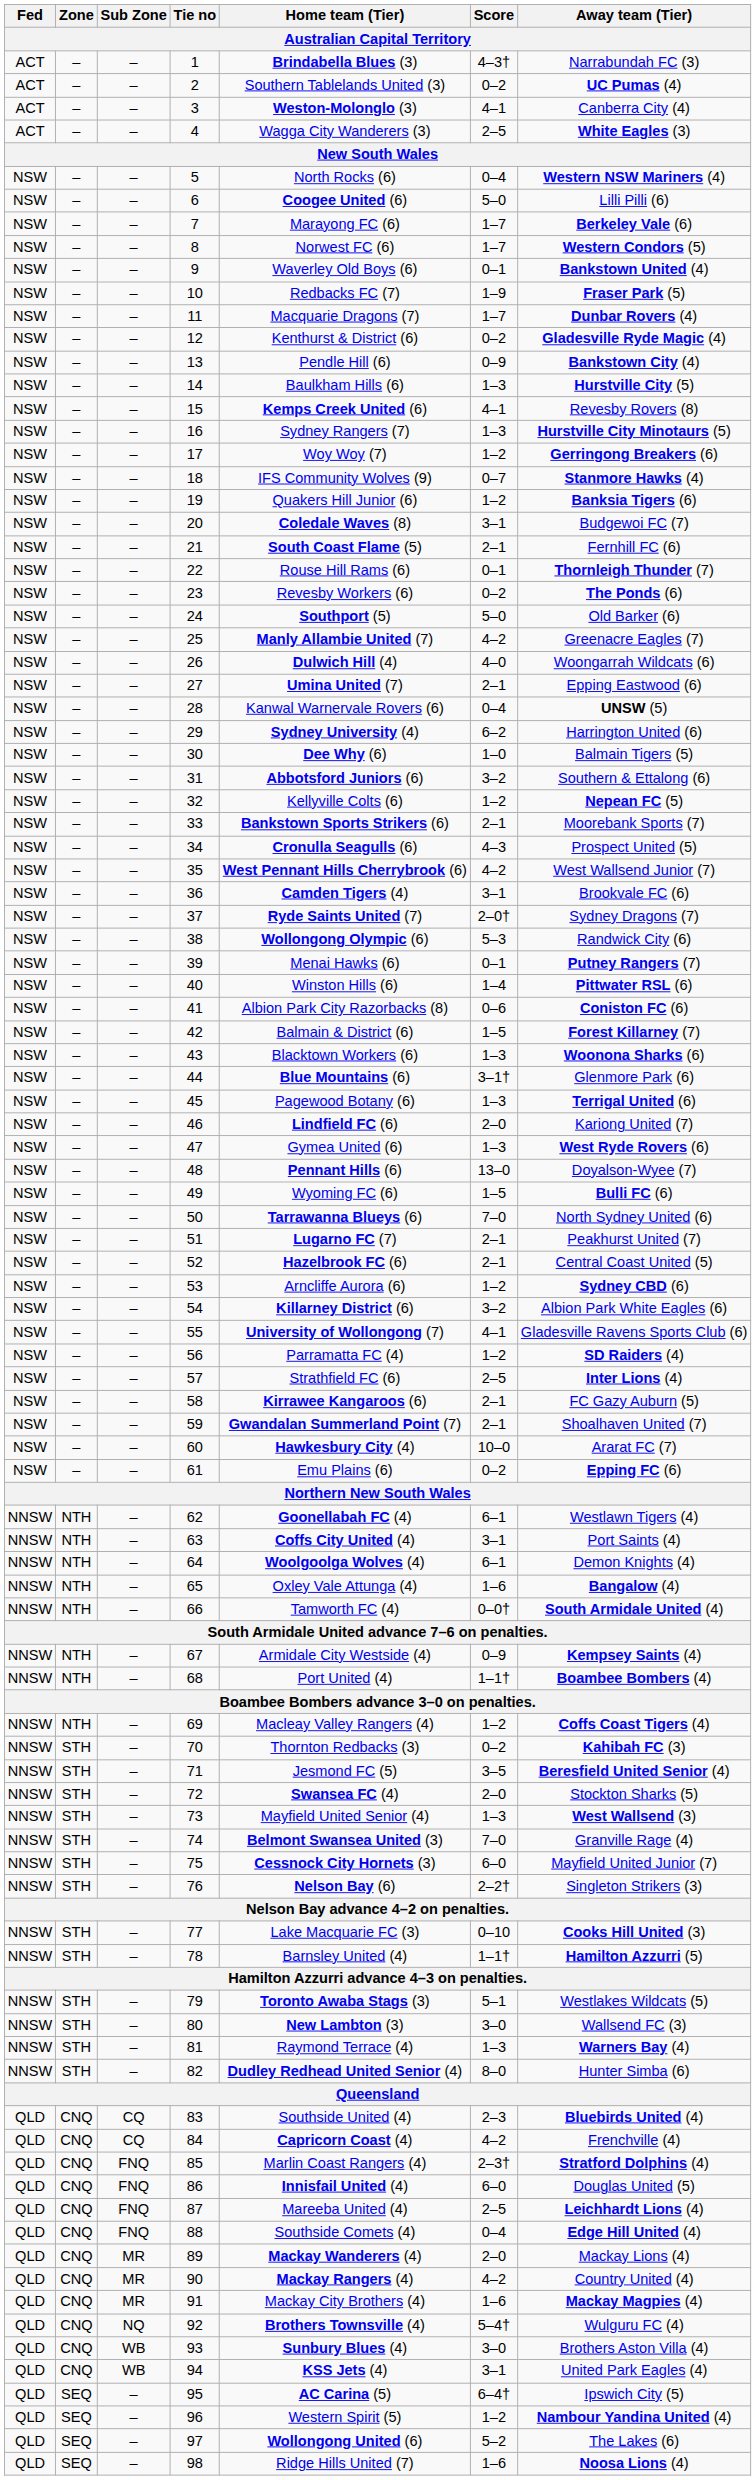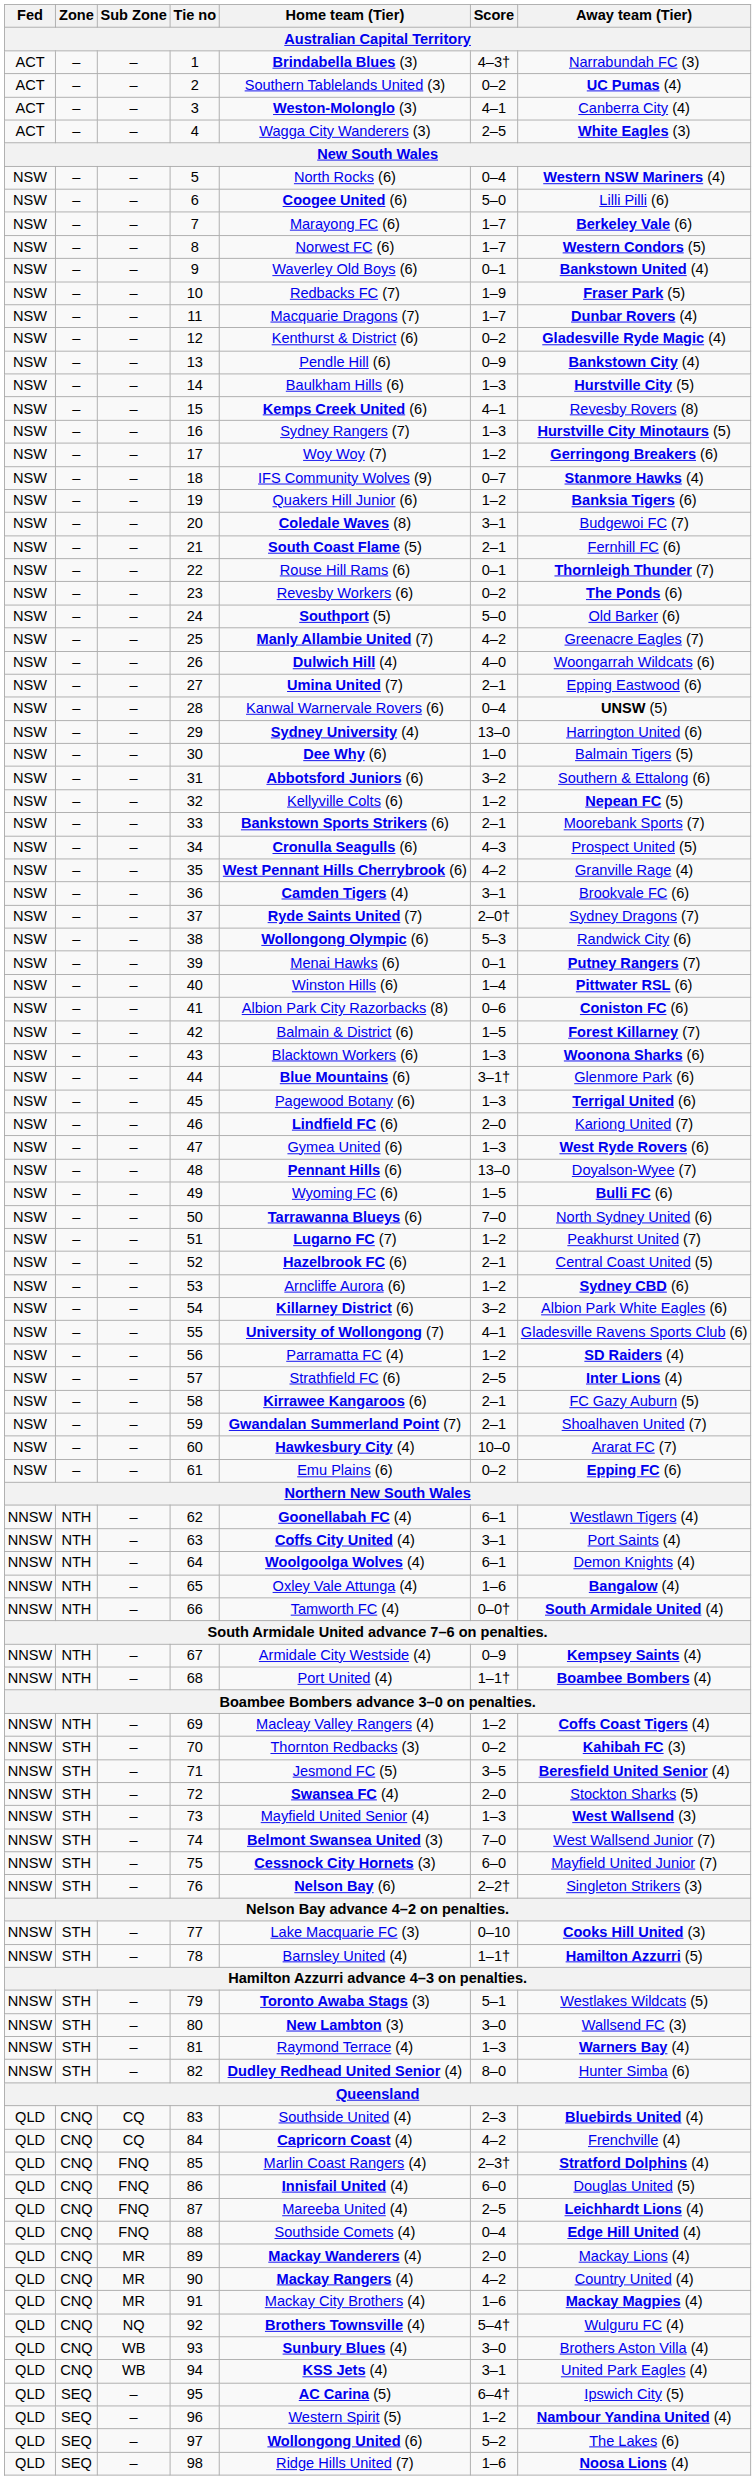29 | Score: 6–2 -> 13–0
35 | Away team (Tier): West Wallsend Junior (7) -> Granville Rage (4)
51 | Score: 2–1 -> 1–2
74 | Away team (Tier): Granville Rage (4) -> West Wallsend Junior (7)
